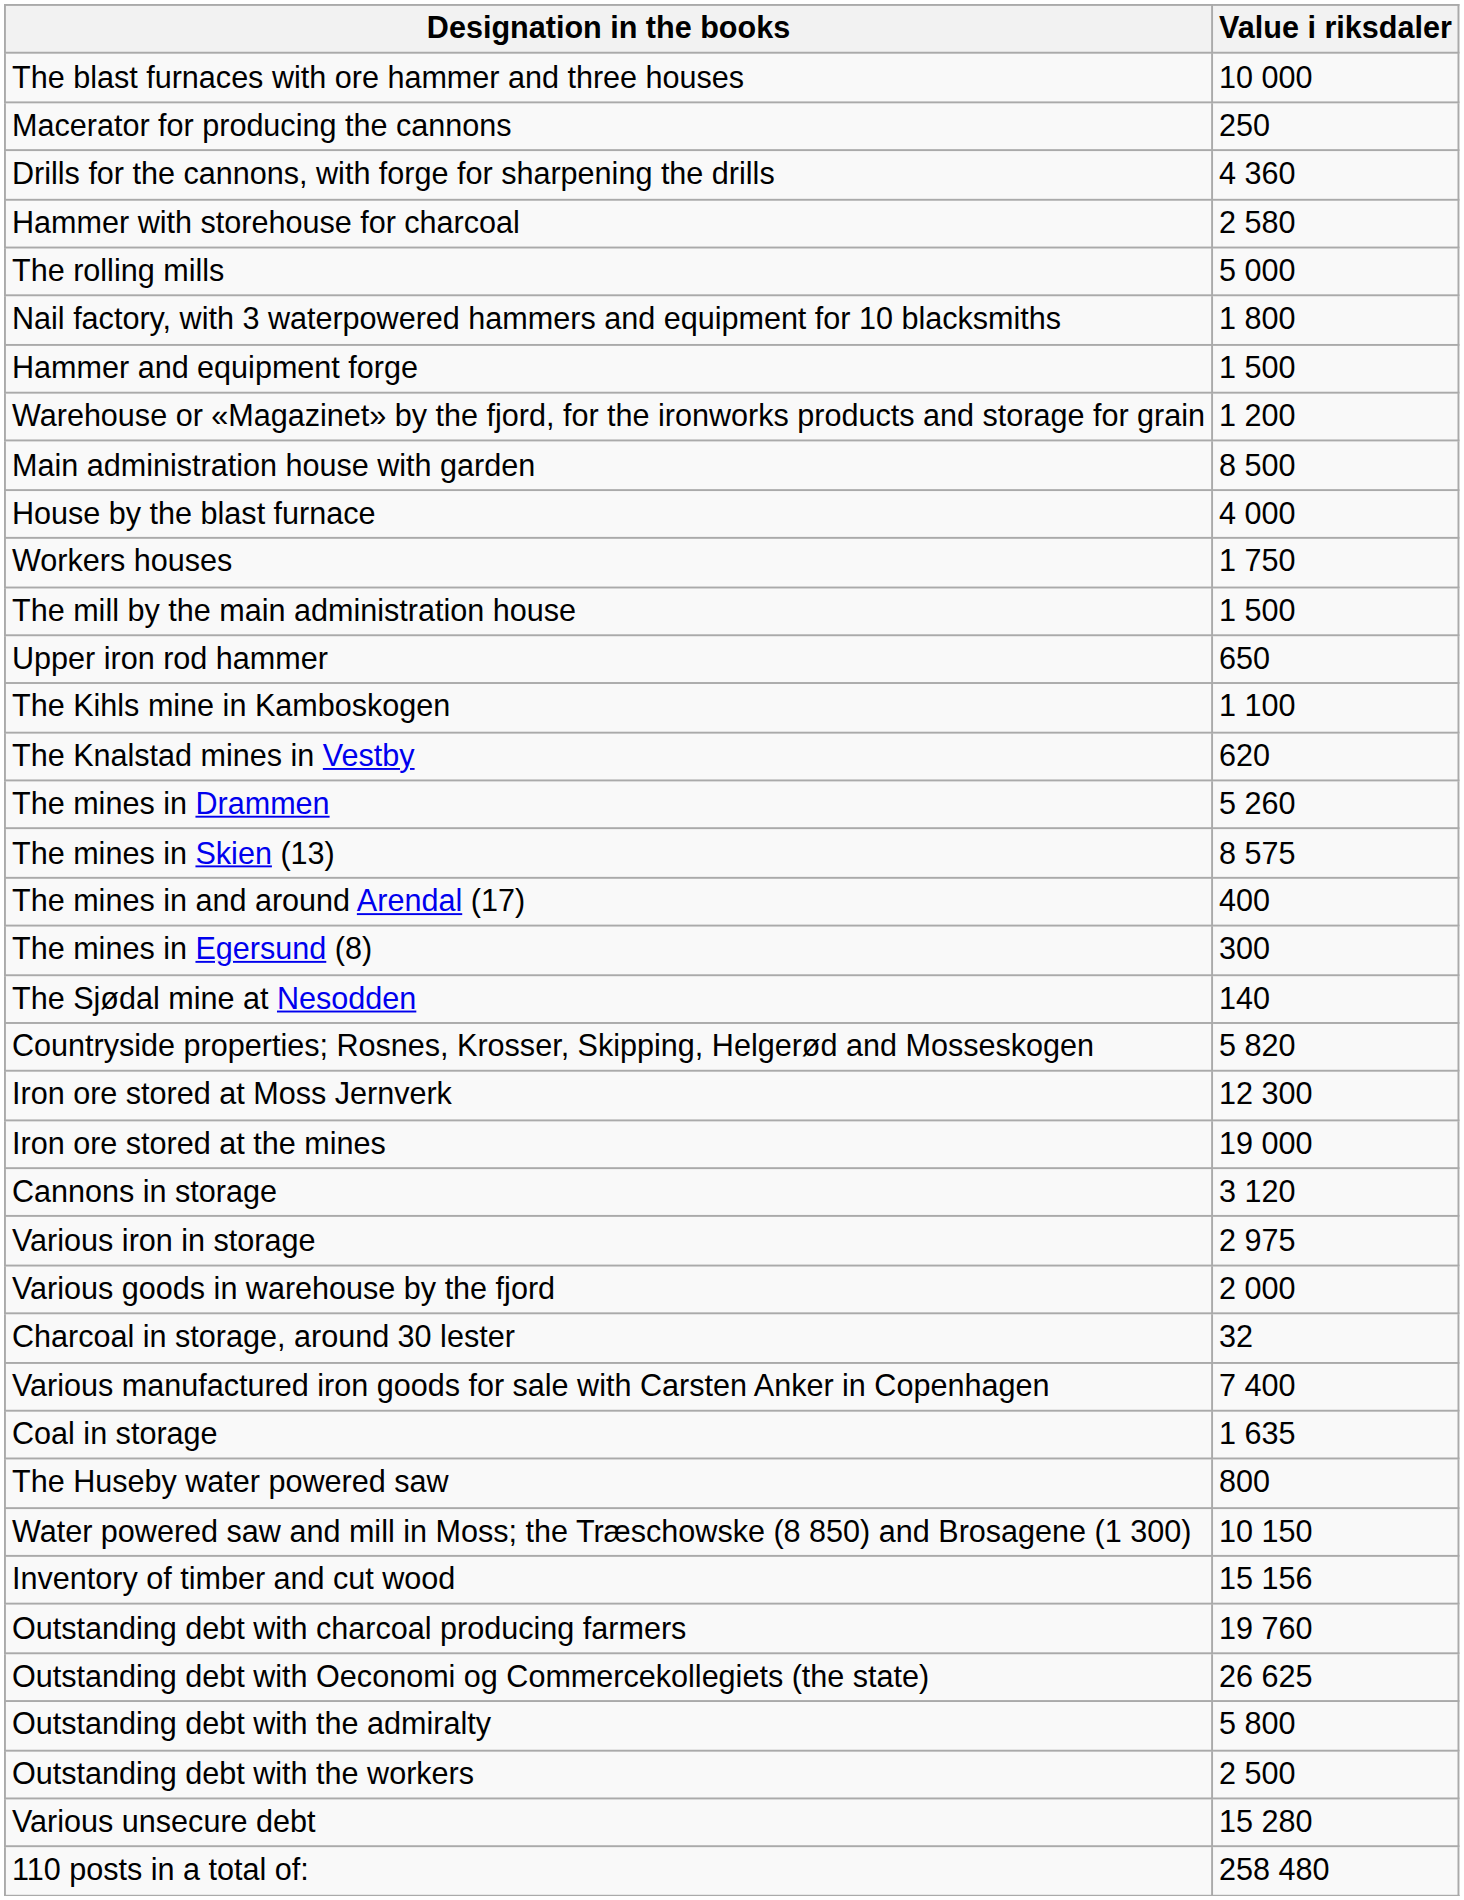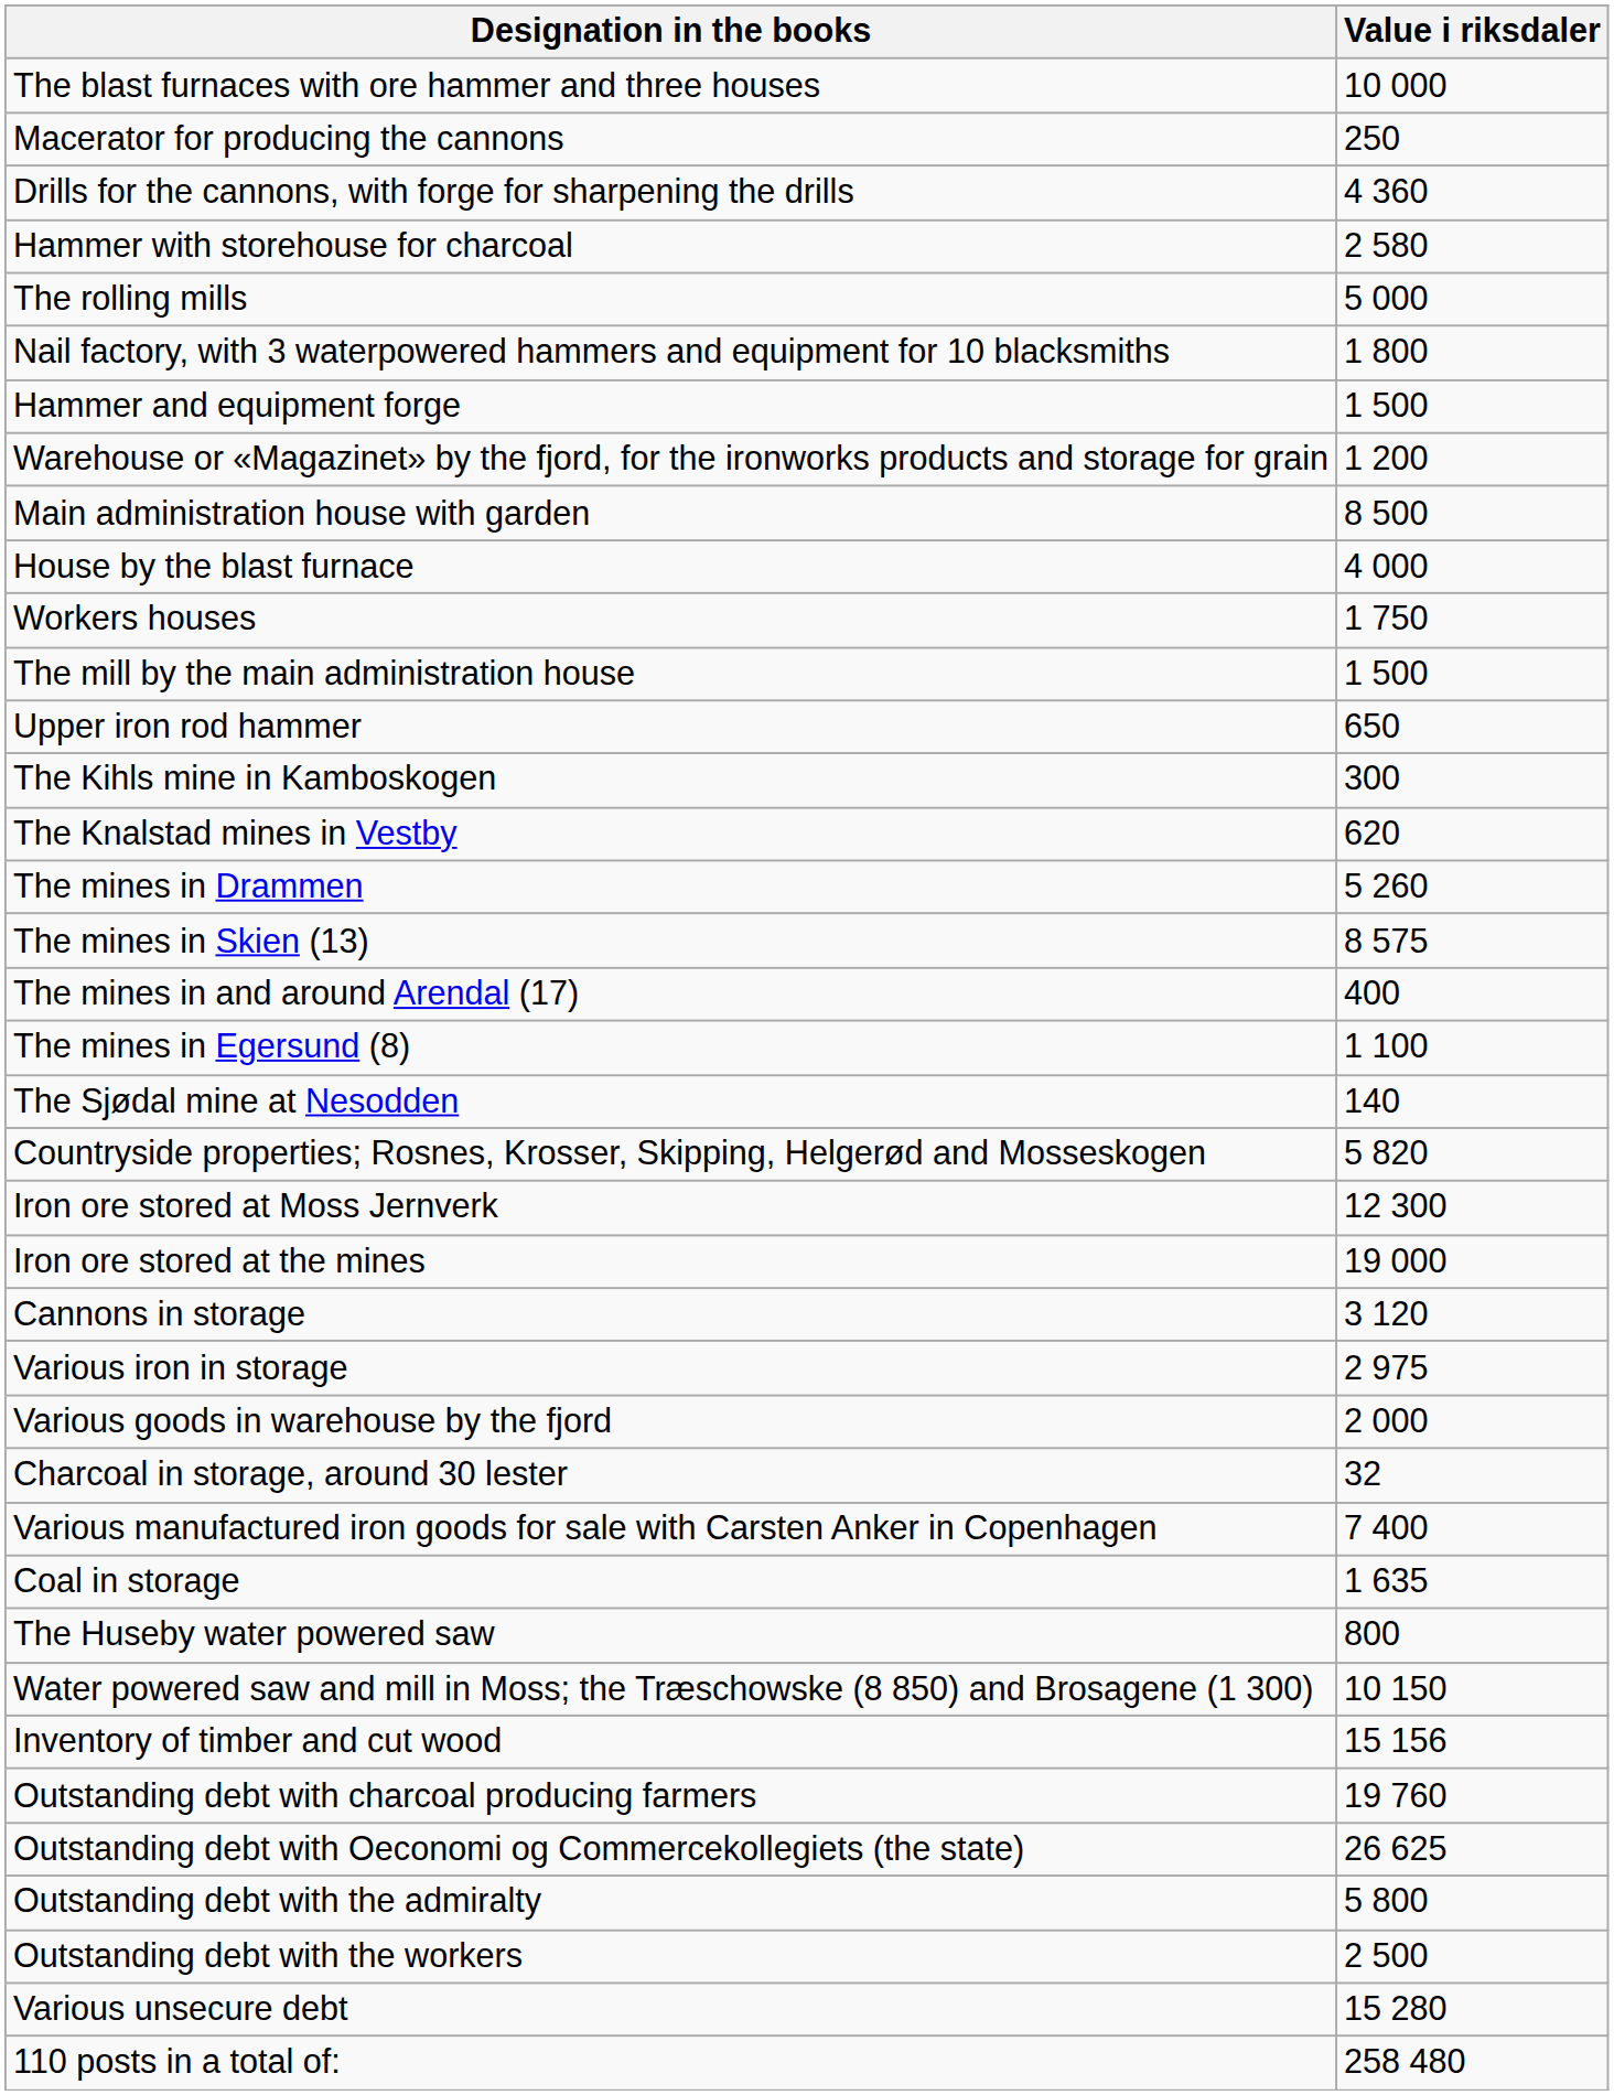The Kihls mine in Kamboskogen | Value i riksdaler: 1 100 -> 300
The mines in Egersund (8) | Value i riksdaler: 300 -> 1 100
